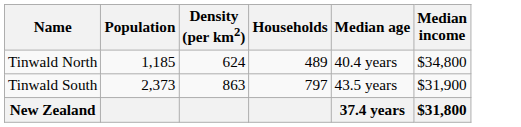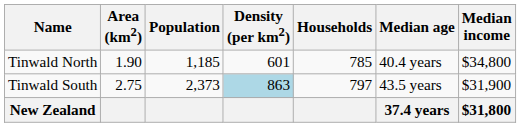+ column: Area (km2) | 1.90 | 2.75
Tinwald North | Density (per km2): 624 -> 601
Tinwald North | Households: 489 -> 785
Tinwald South | Density (per km2): no background -> lightblue background
